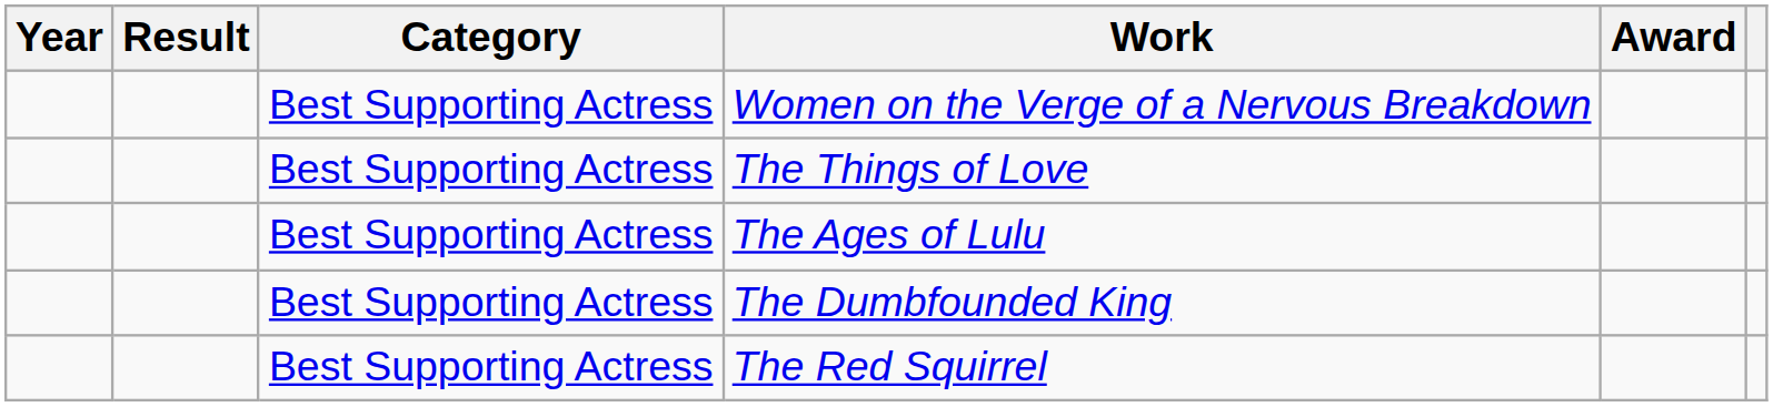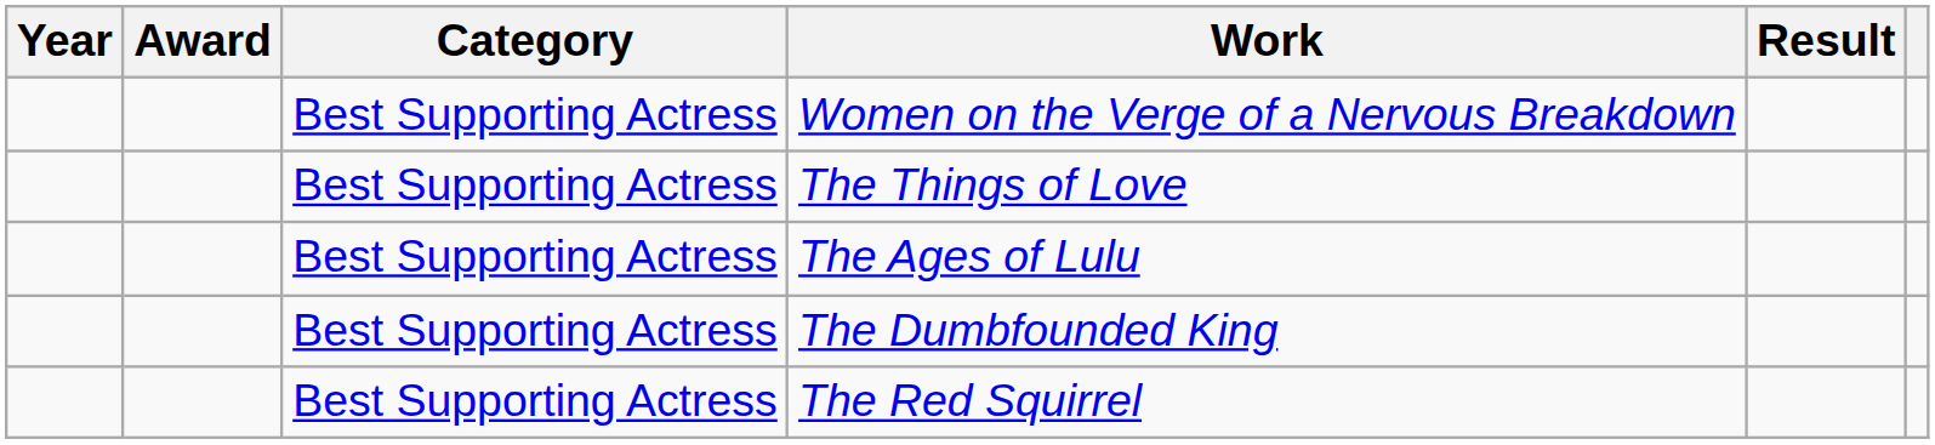columns swapped: Award <-> Result
